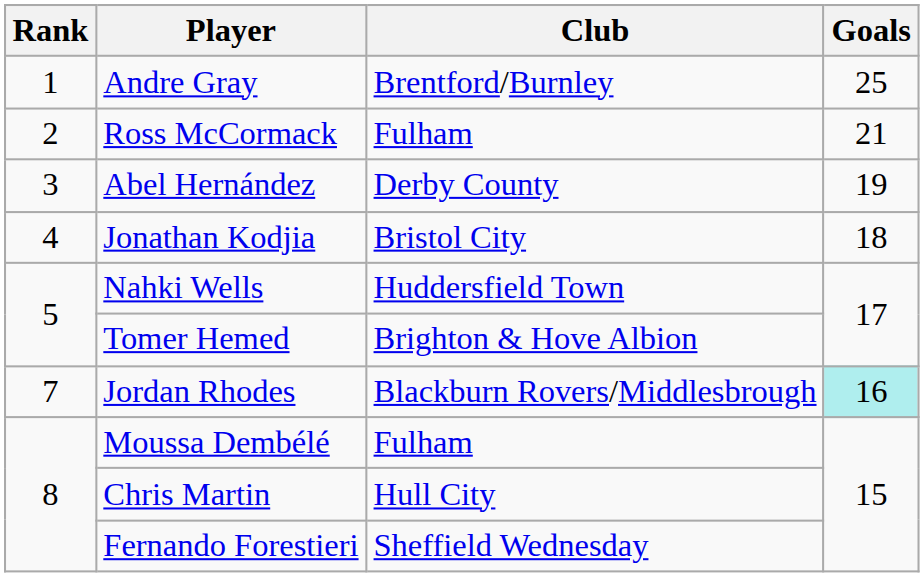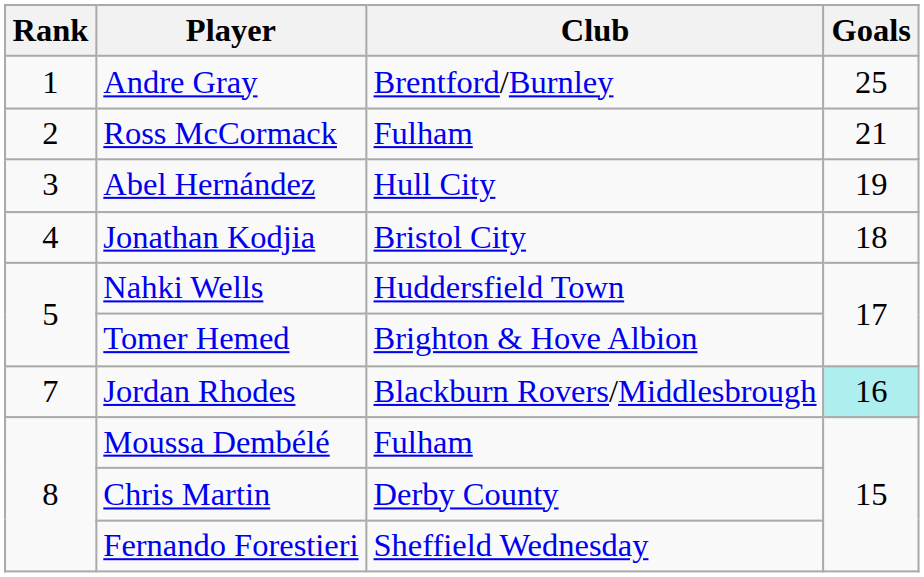Abel Hernández | Club: Derby County -> Hull City
Chris Martin | Club: Hull City -> Derby County
